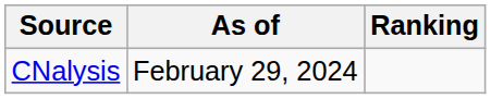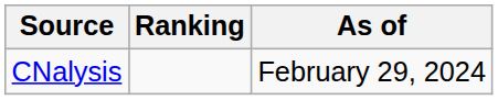columns swapped: Ranking <-> As of
